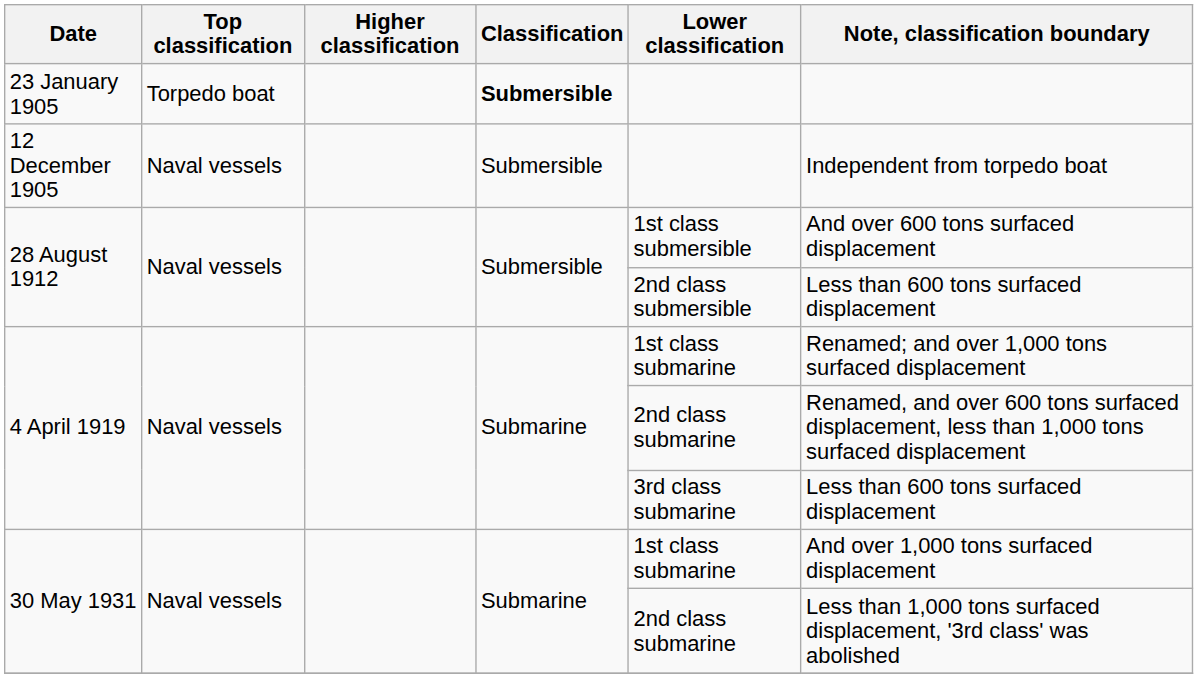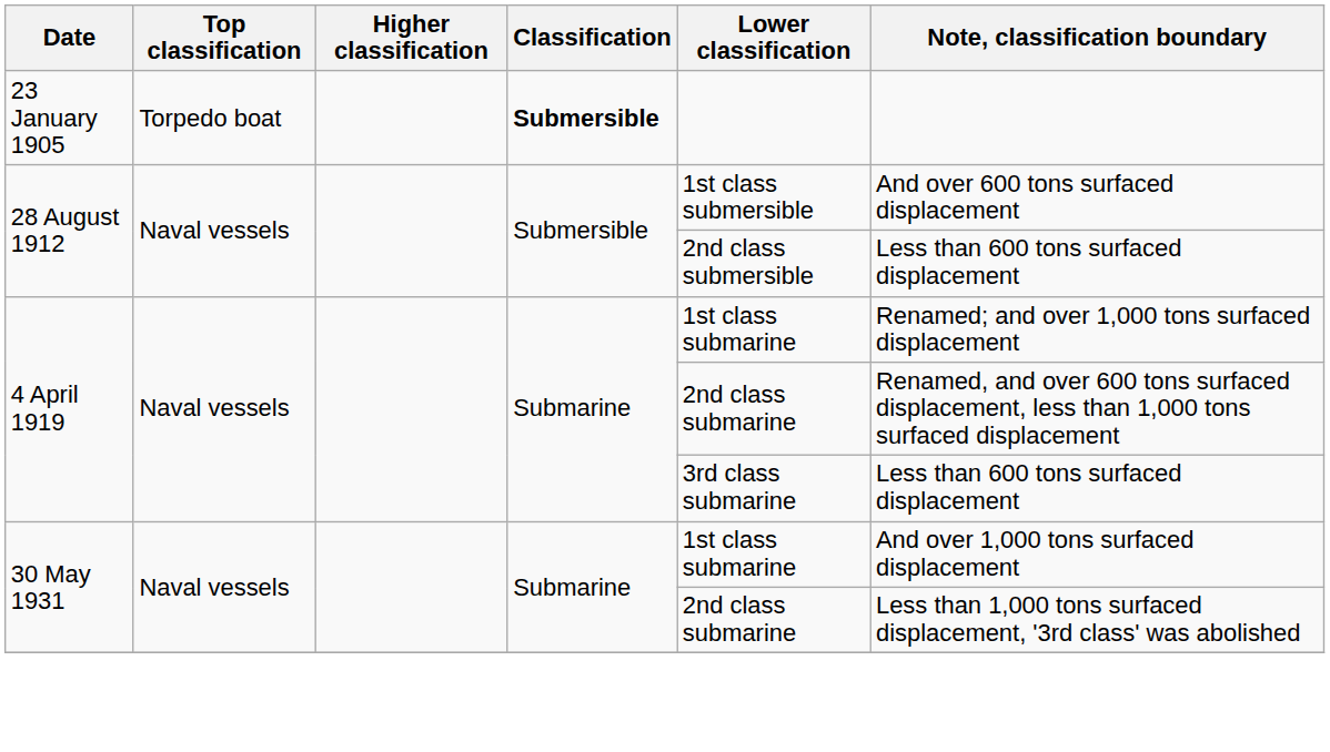- row: 12 December 1905 | Naval vessels | Submersible | Independent from torpedo boat
